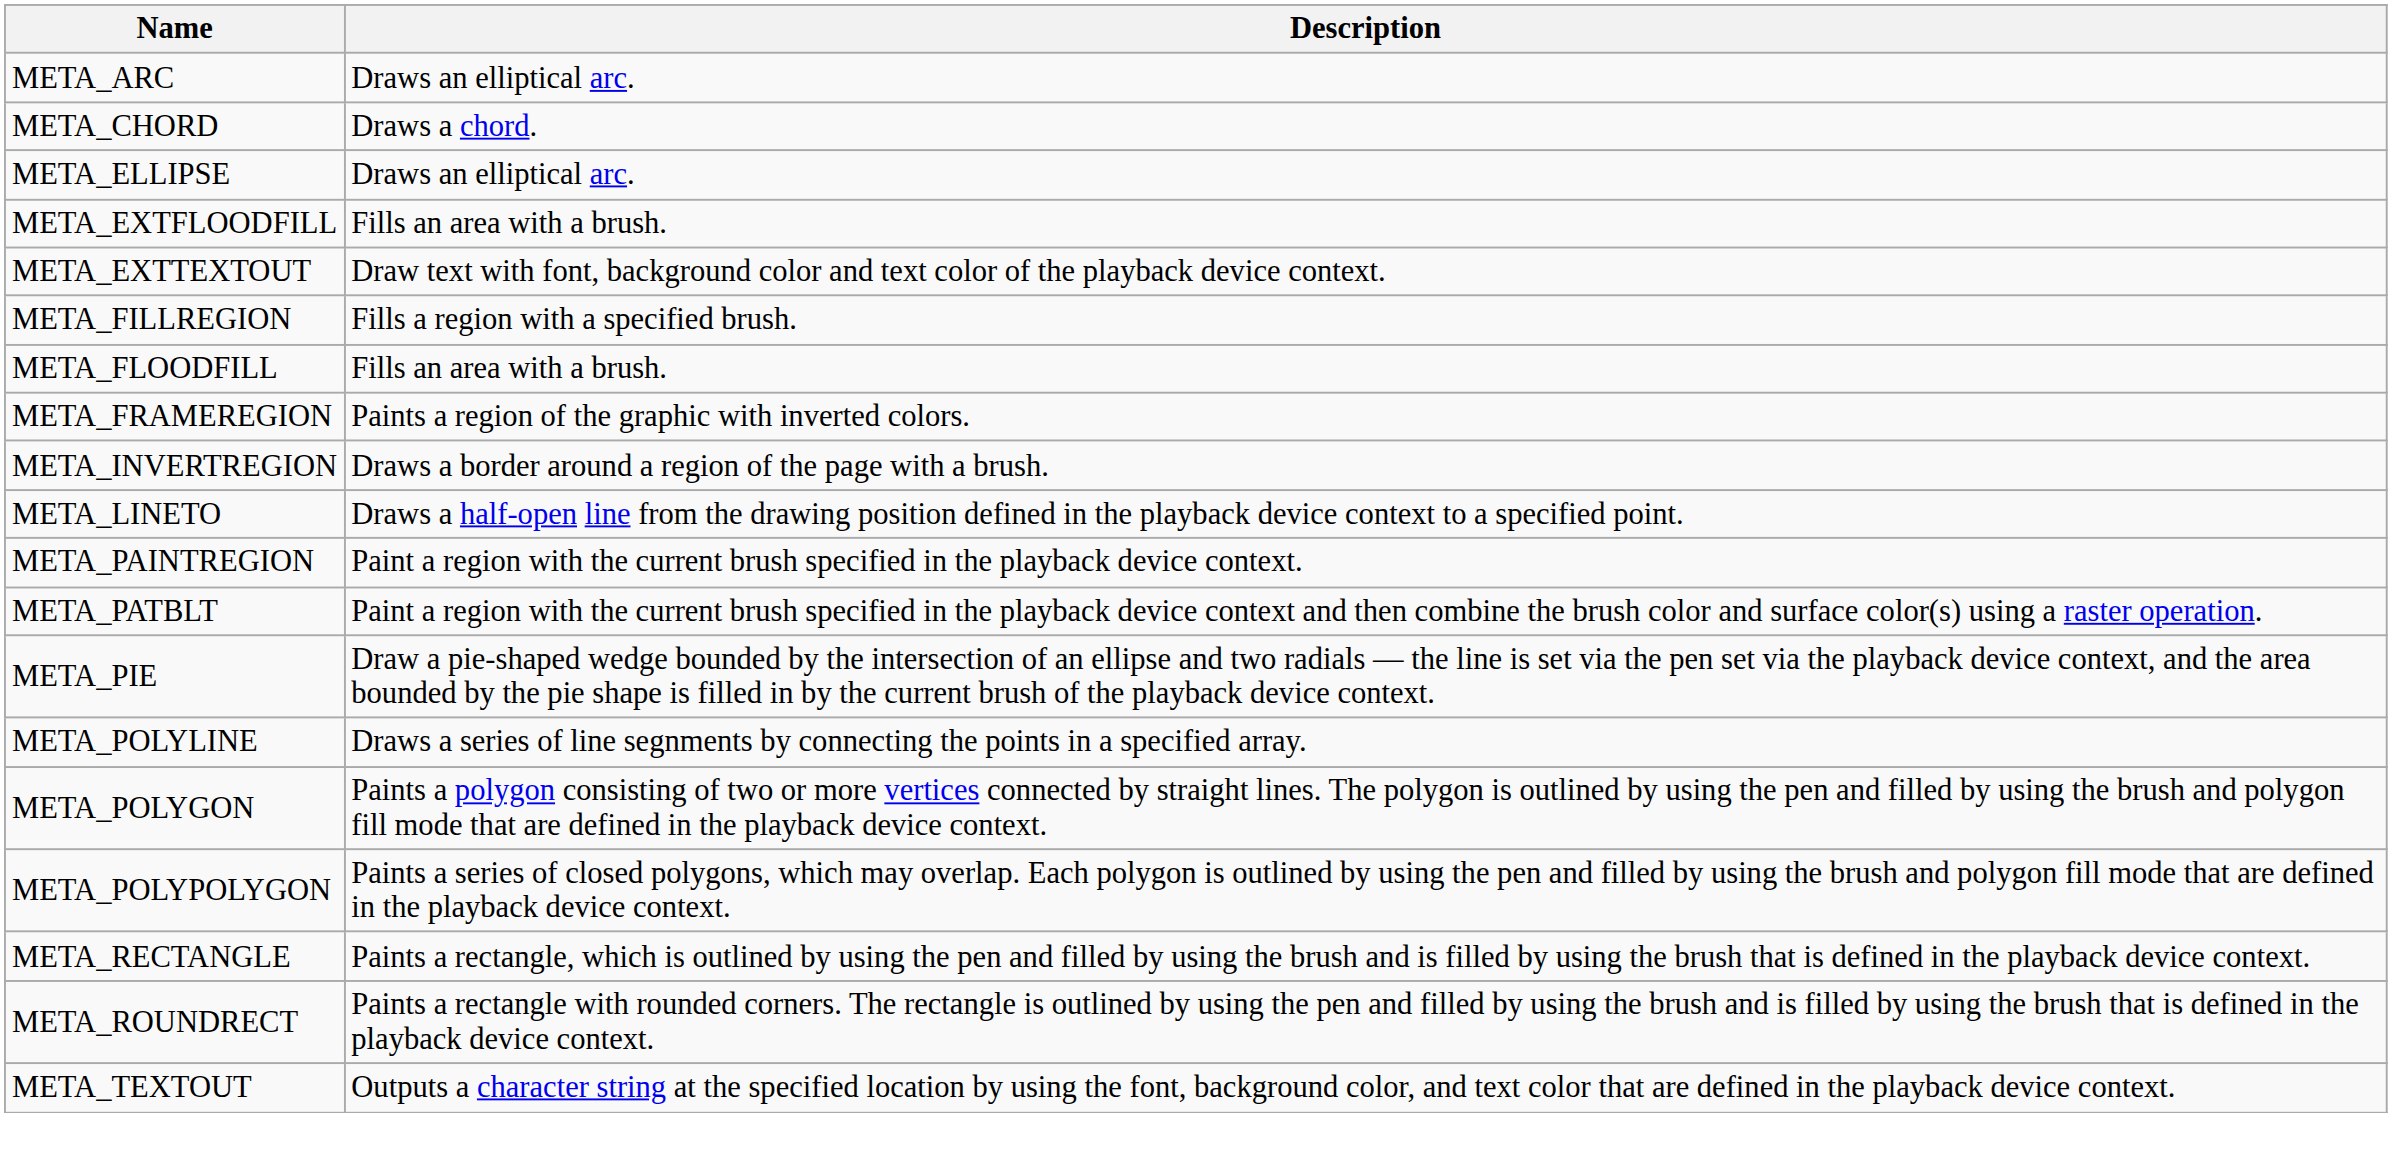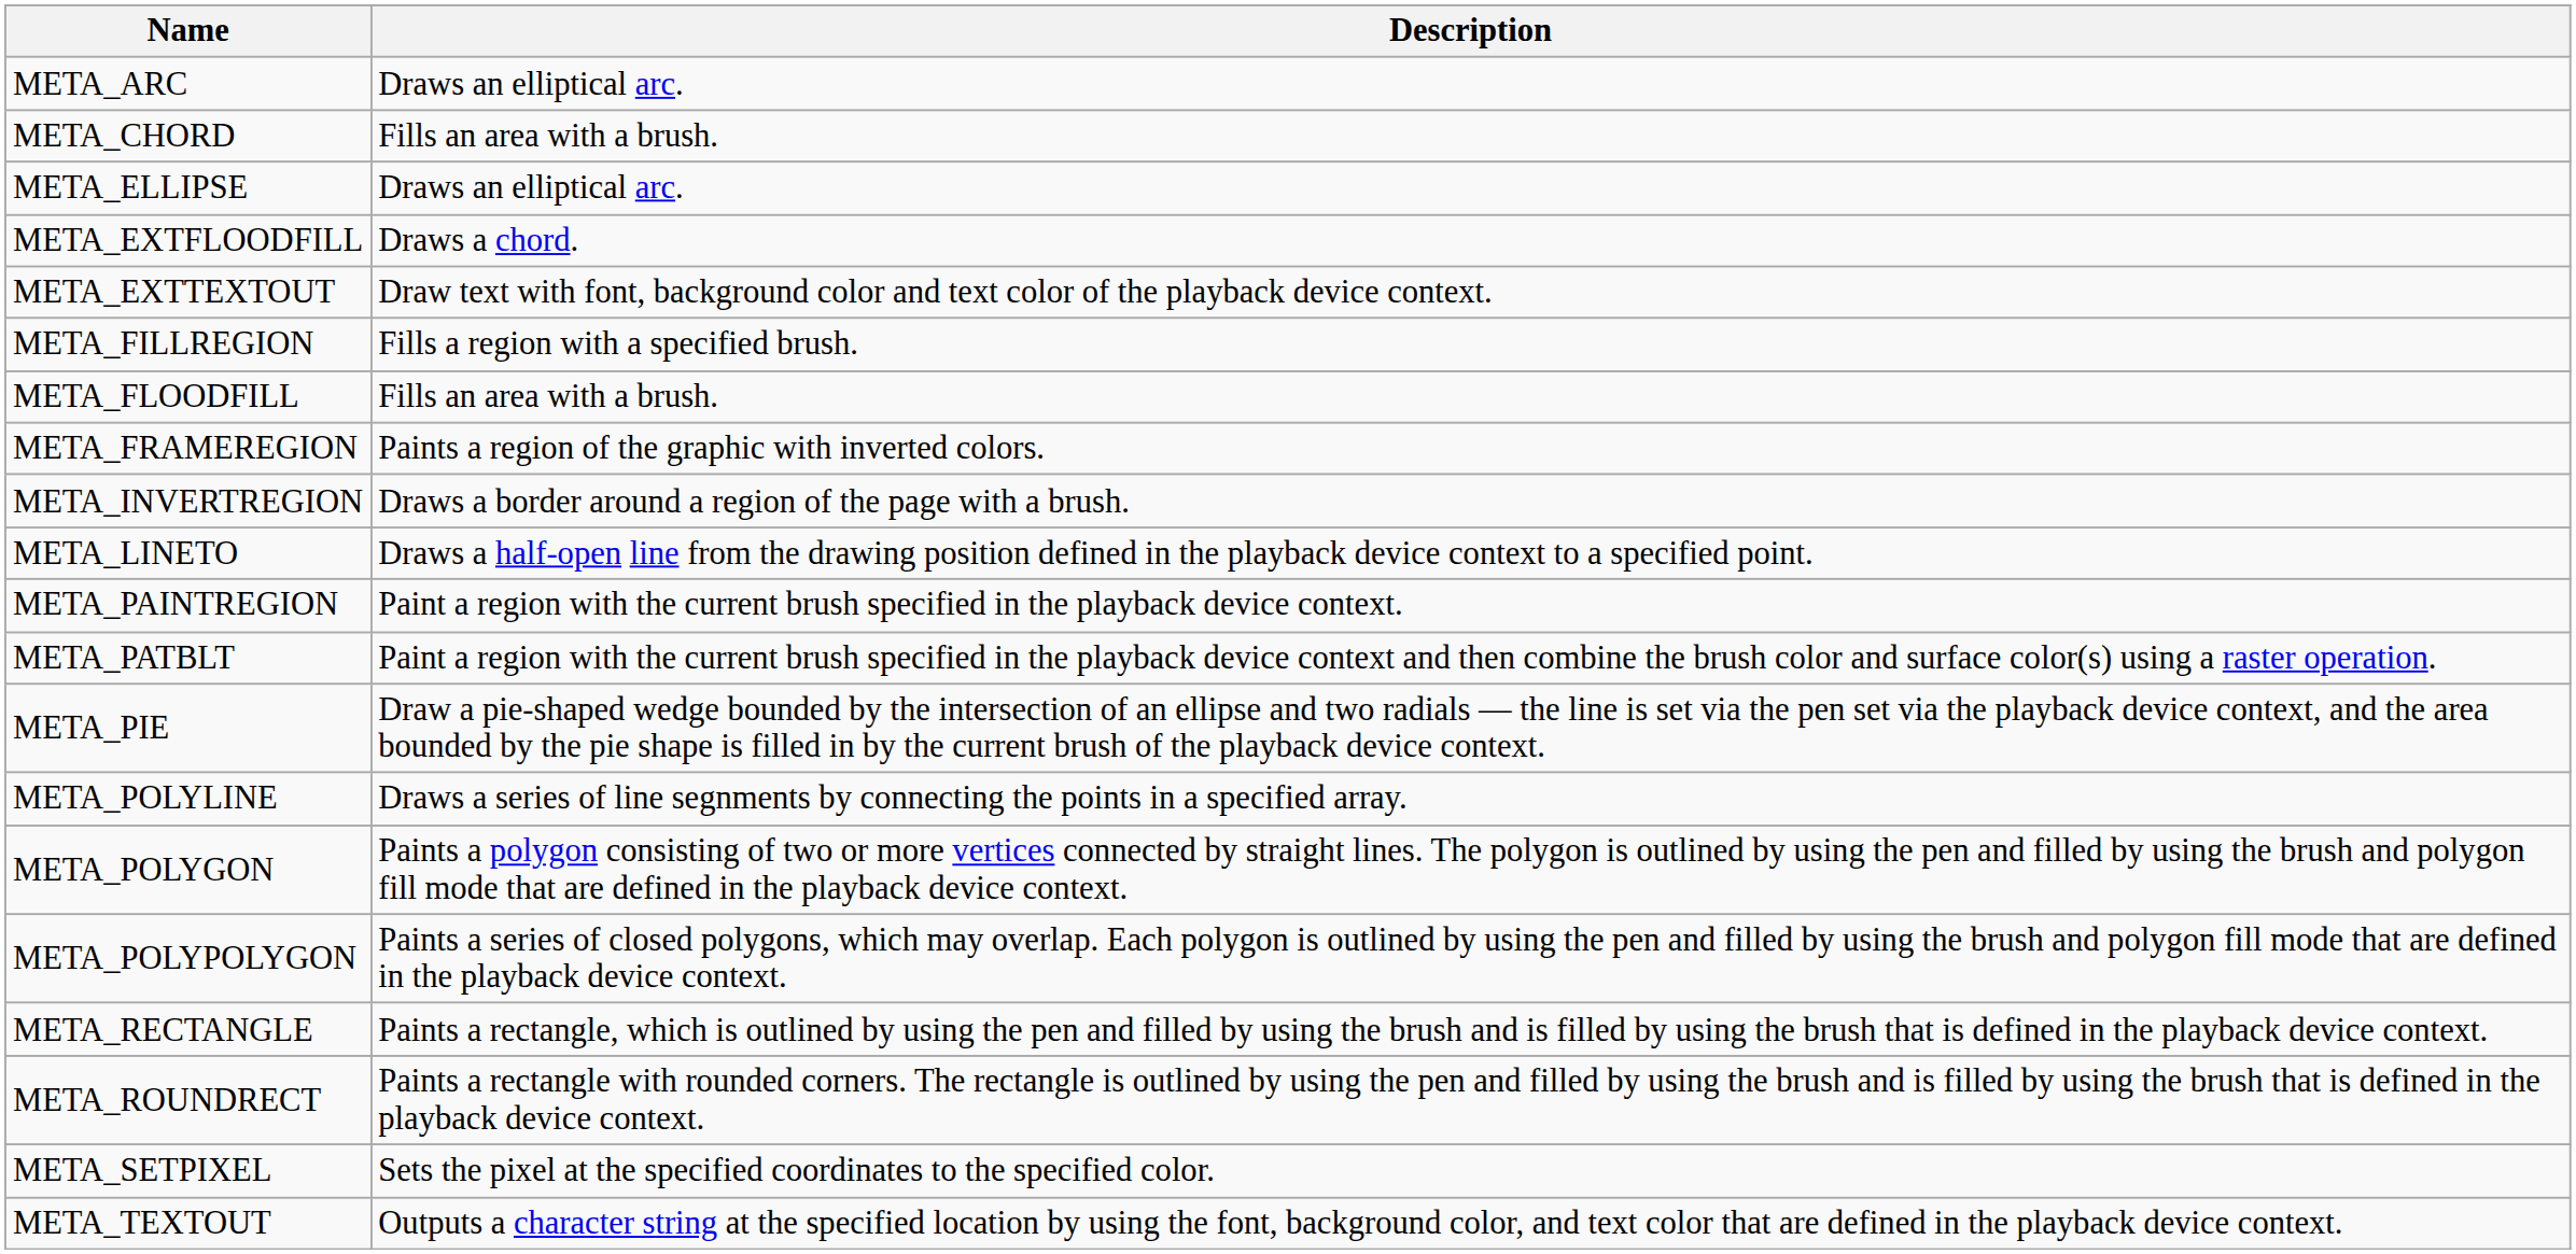META_CHORD | Description: Draws a chord. -> Fills an area with a brush.
META_EXTFLOODFILL | Description: Fills an area with a brush. -> Draws a chord.
+ row: META_SETPIXEL | Sets the pixel at the specified coordinates to the specified color.
